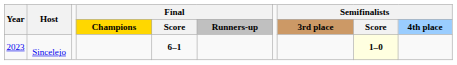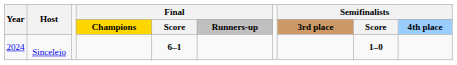Sincelejo | Year: 2023 -> 2024
Sincelejo | Semifinalists / Score: lightyellow background -> no background
